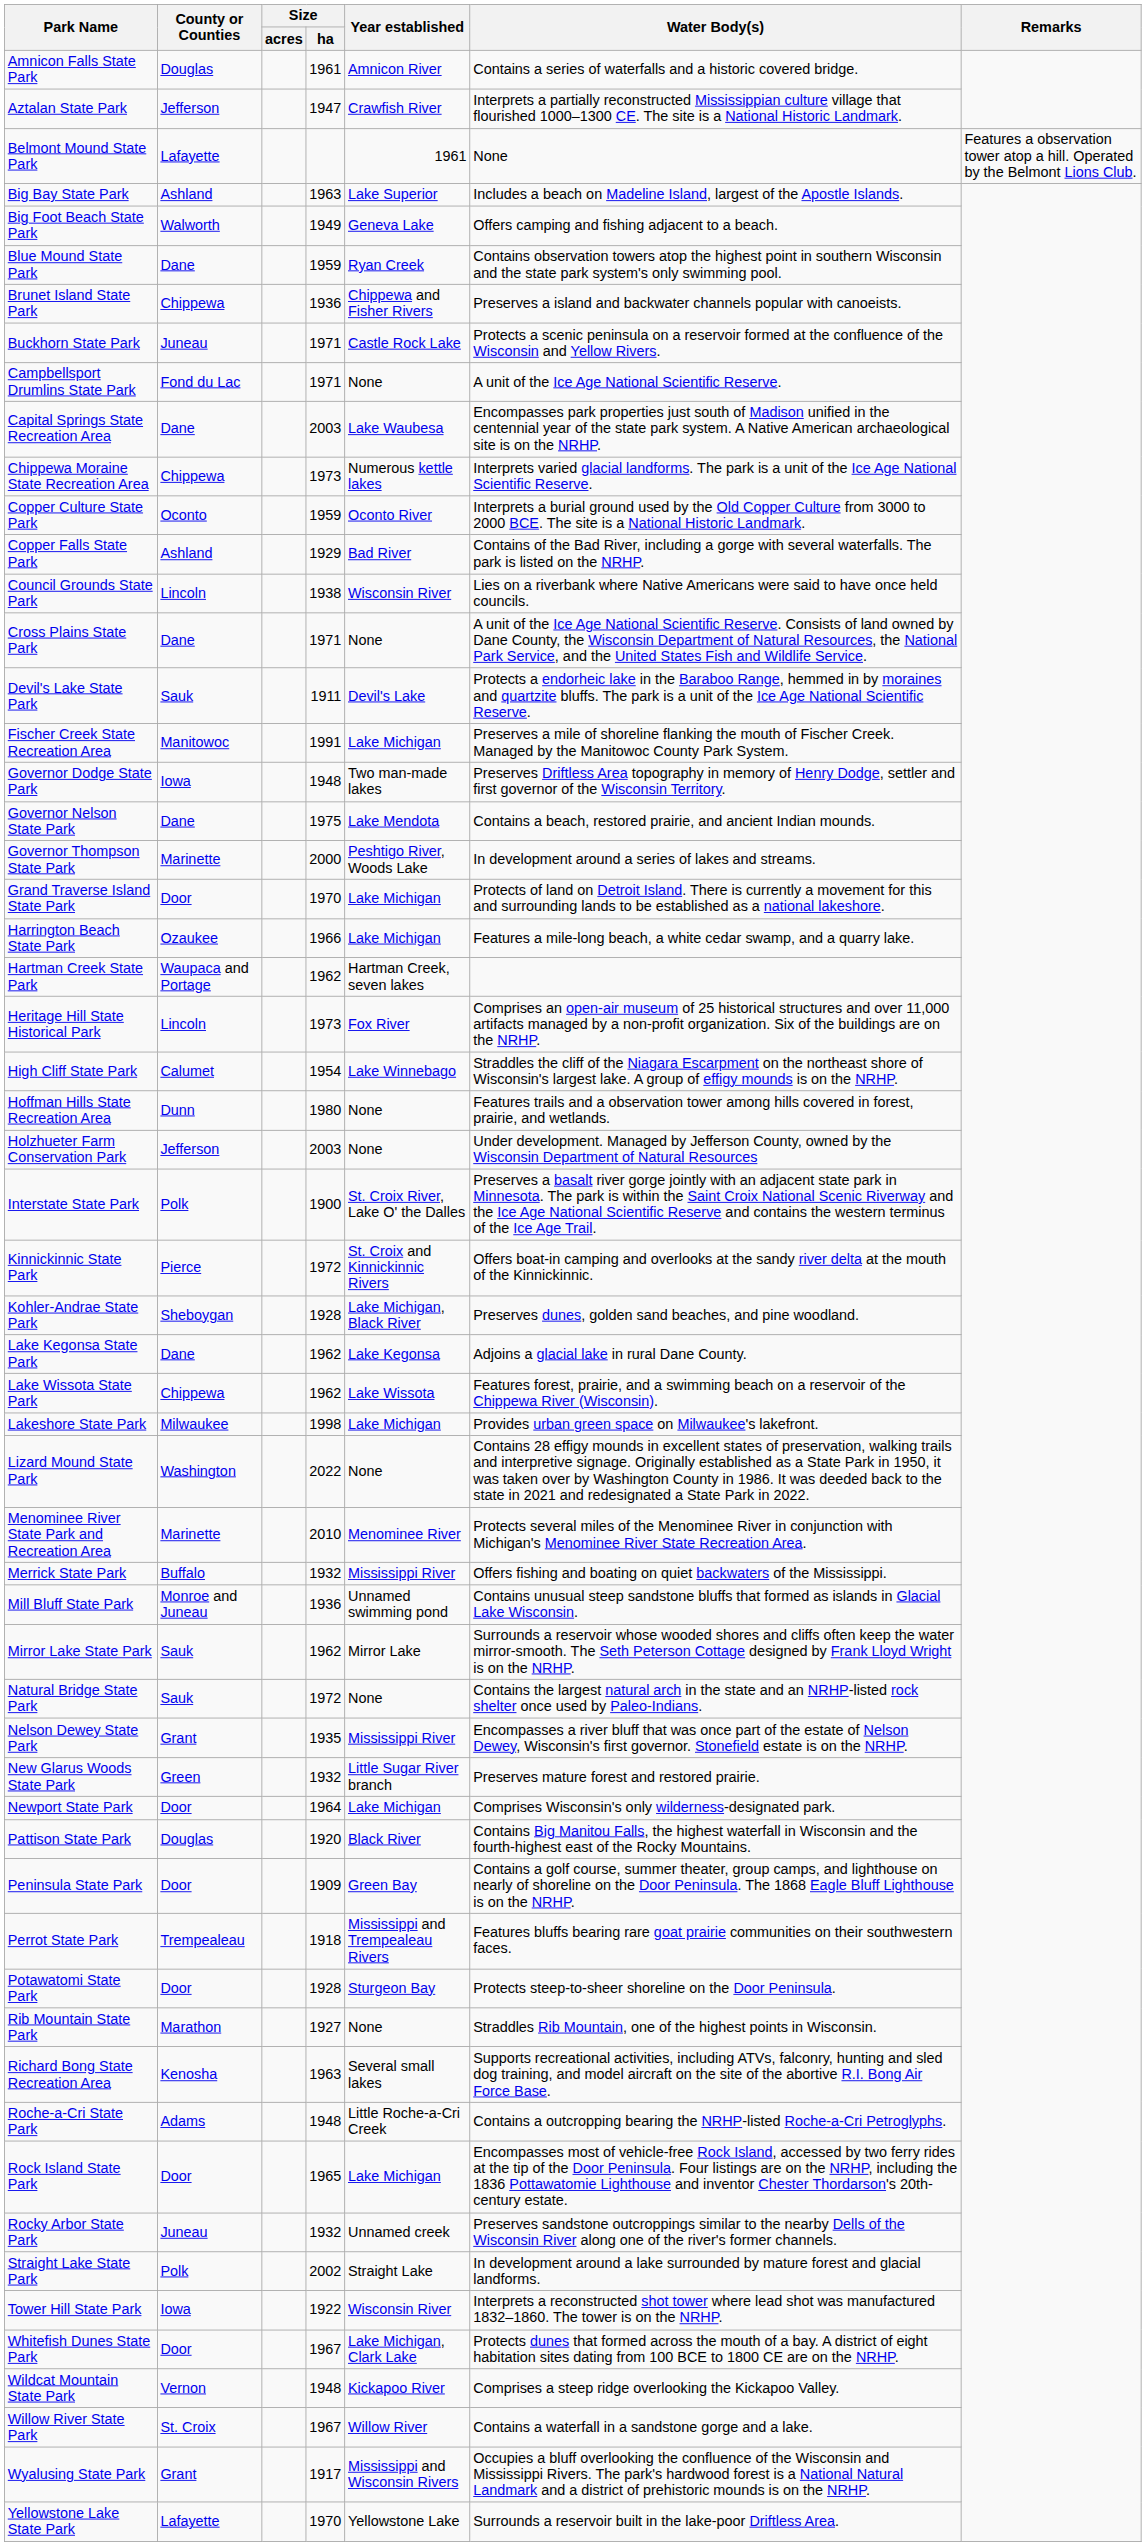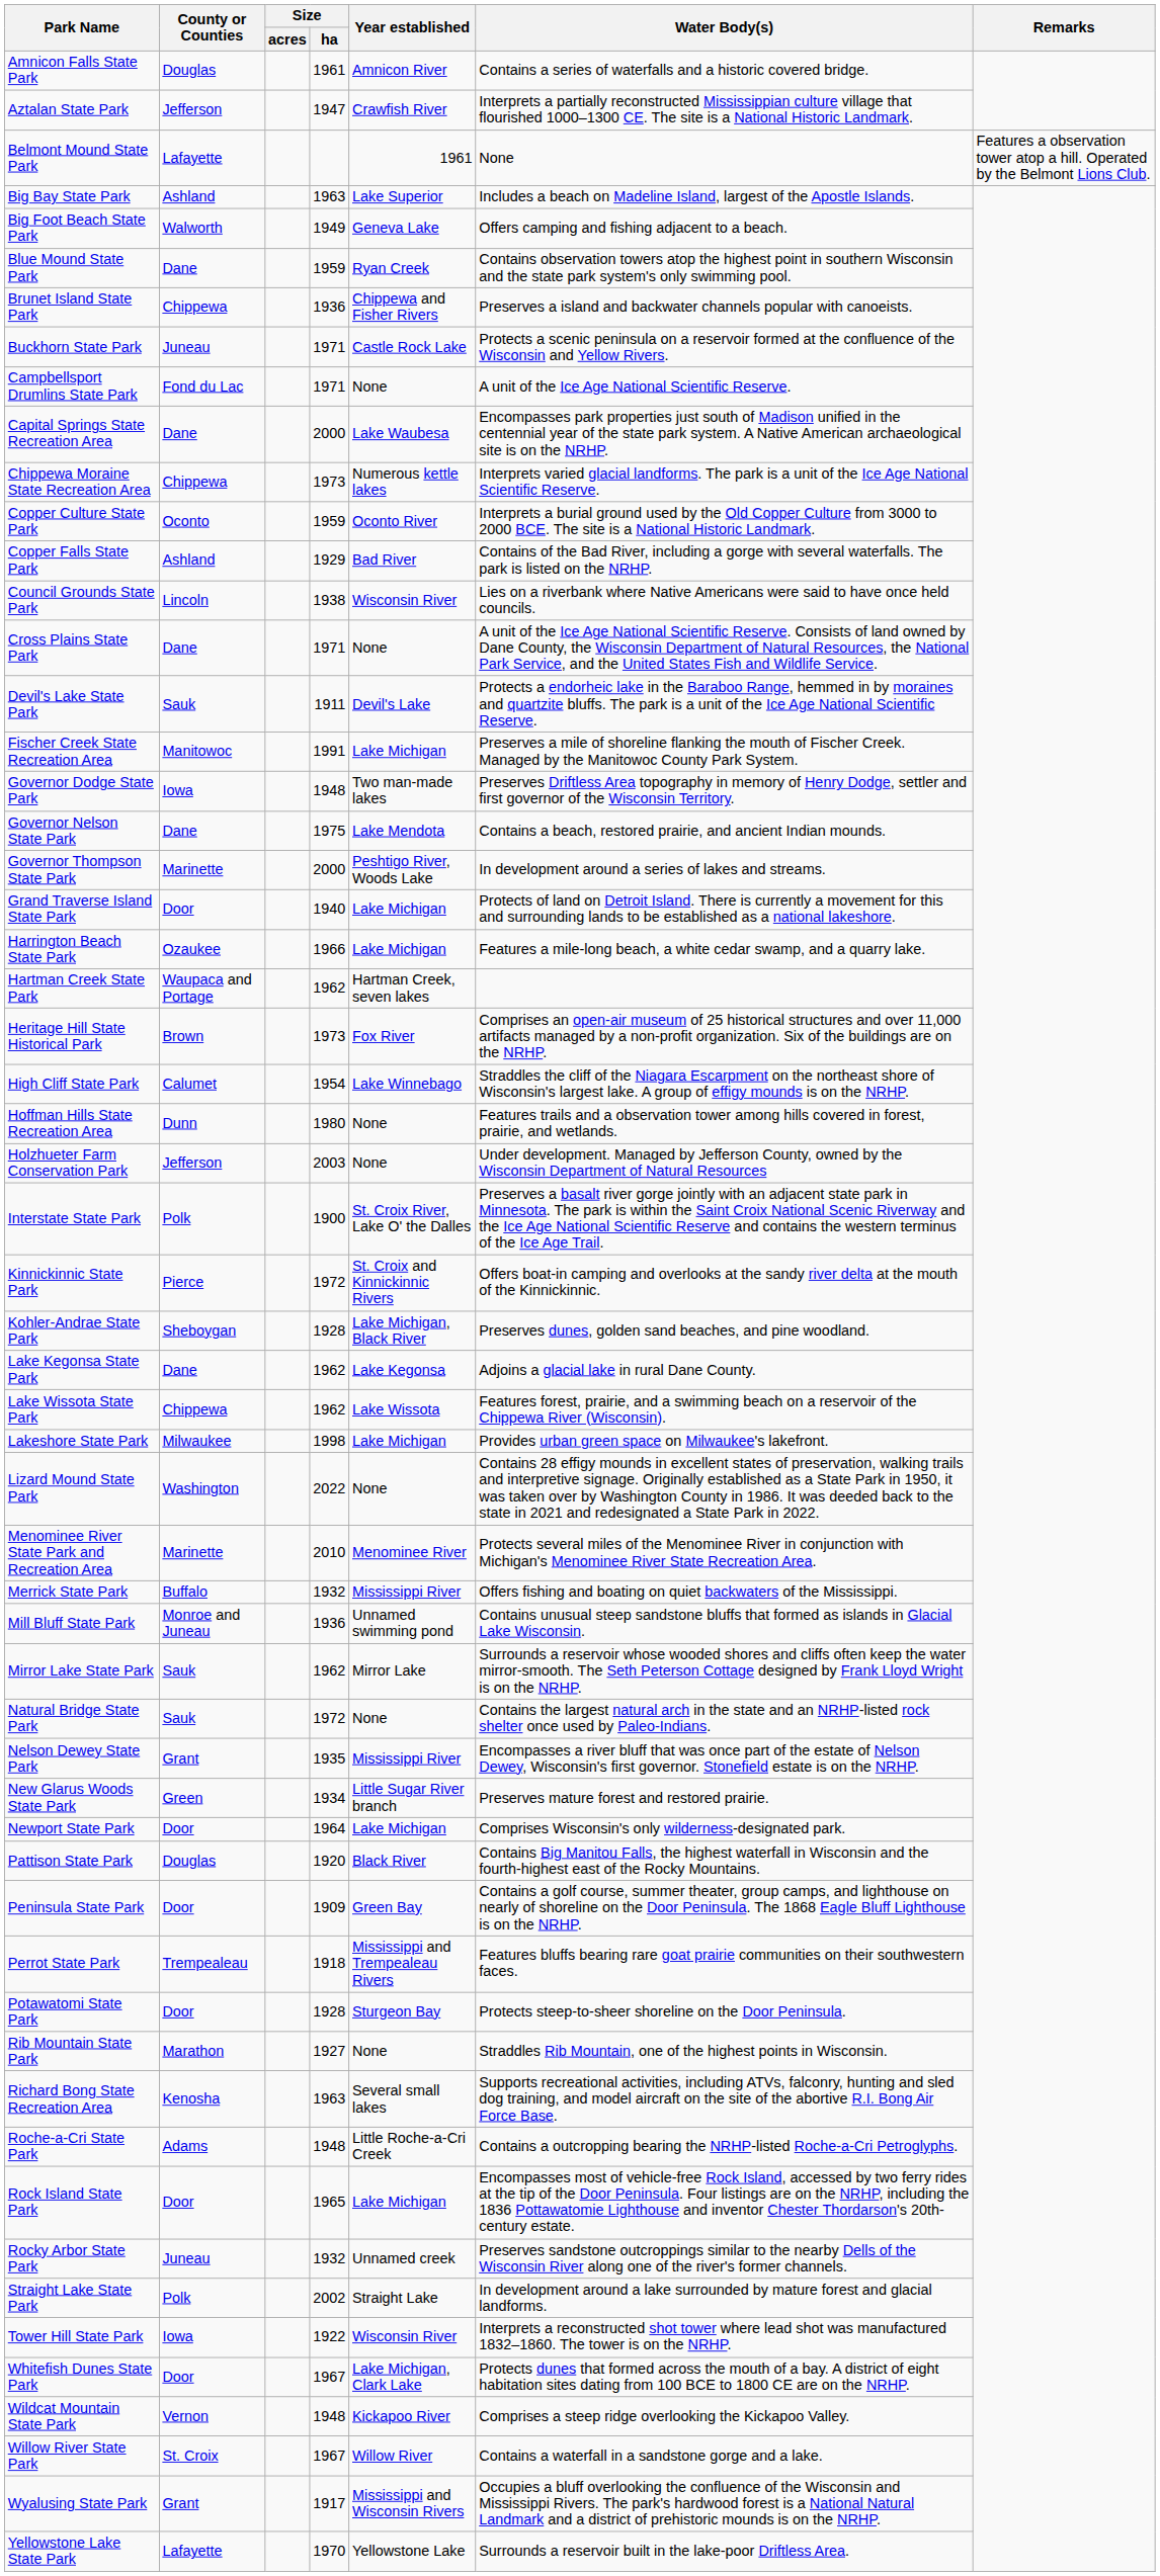Capital Springs State Recreation Area | Size / ha: 2003 -> 2000
Grand Traverse Island State Park | Size / ha: 1970 -> 1940
Heritage Hill State Historical Park | County or Counties: Lincoln -> Brown
New Glarus Woods State Park | Size / ha: 1932 -> 1934
